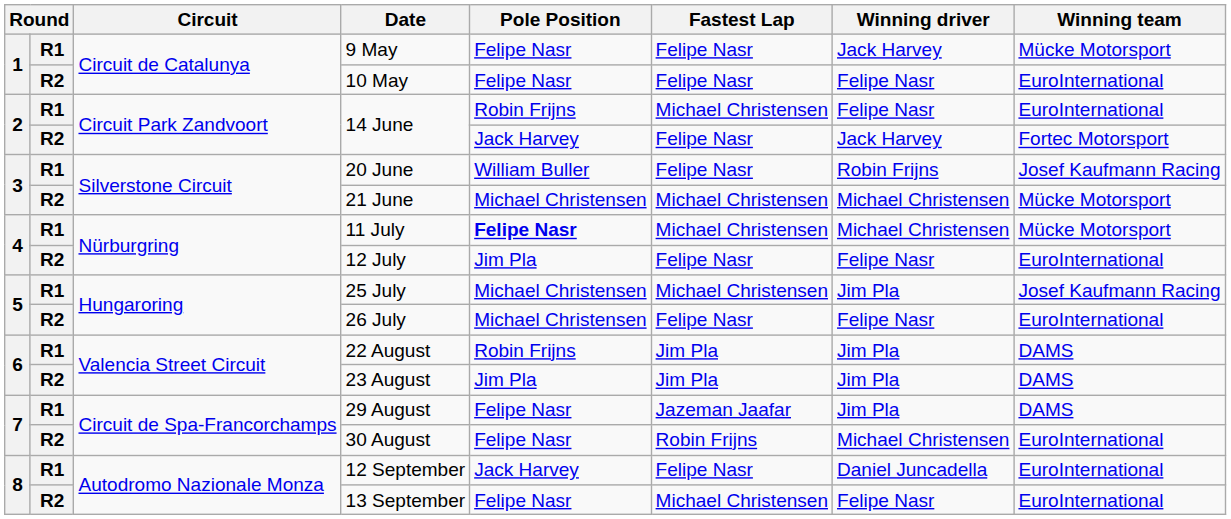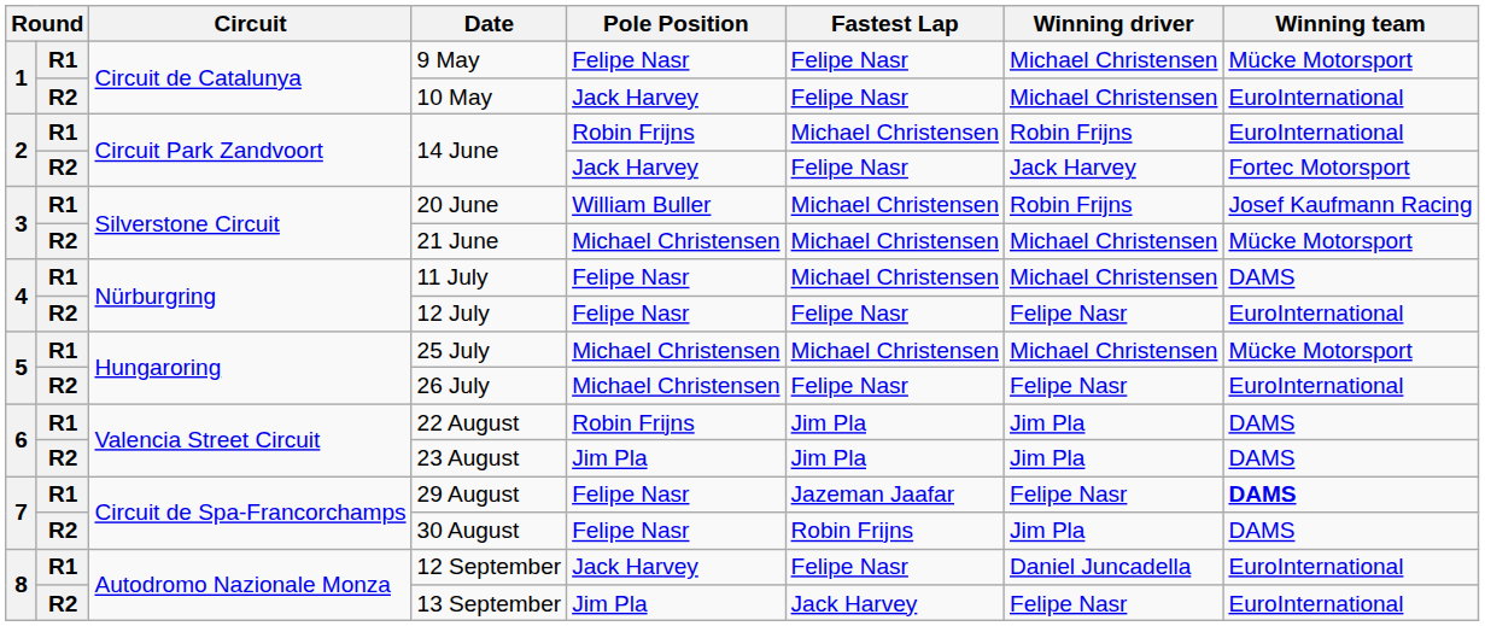9 May | Winning driver: Jack Harvey -> Michael Christensen
10 May | Pole Position: Felipe Nasr -> Jack Harvey
10 May | Winning driver: Felipe Nasr -> Michael Christensen
R1 / 14 June | Winning driver: Felipe Nasr -> Robin Frijns
20 June | Fastest Lap: Felipe Nasr -> Michael Christensen
11 July | Pole Position: bold -> normal
11 July | Winning team: Mücke Motorsport -> DAMS
12 July | Pole Position: Jim Pla -> Felipe Nasr
25 July | Winning driver: Jim Pla -> Michael Christensen
25 July | Winning team: Josef Kaufmann Racing -> Mücke Motorsport
29 August | Winning driver: Jim Pla -> Felipe Nasr
29 August | Winning team: normal -> bold
30 August | Winning driver: Michael Christensen -> Jim Pla
30 August | Winning team: EuroInternational -> DAMS
13 September | Pole Position: Felipe Nasr -> Jim Pla
13 September | Fastest Lap: Michael Christensen -> Jack Harvey
